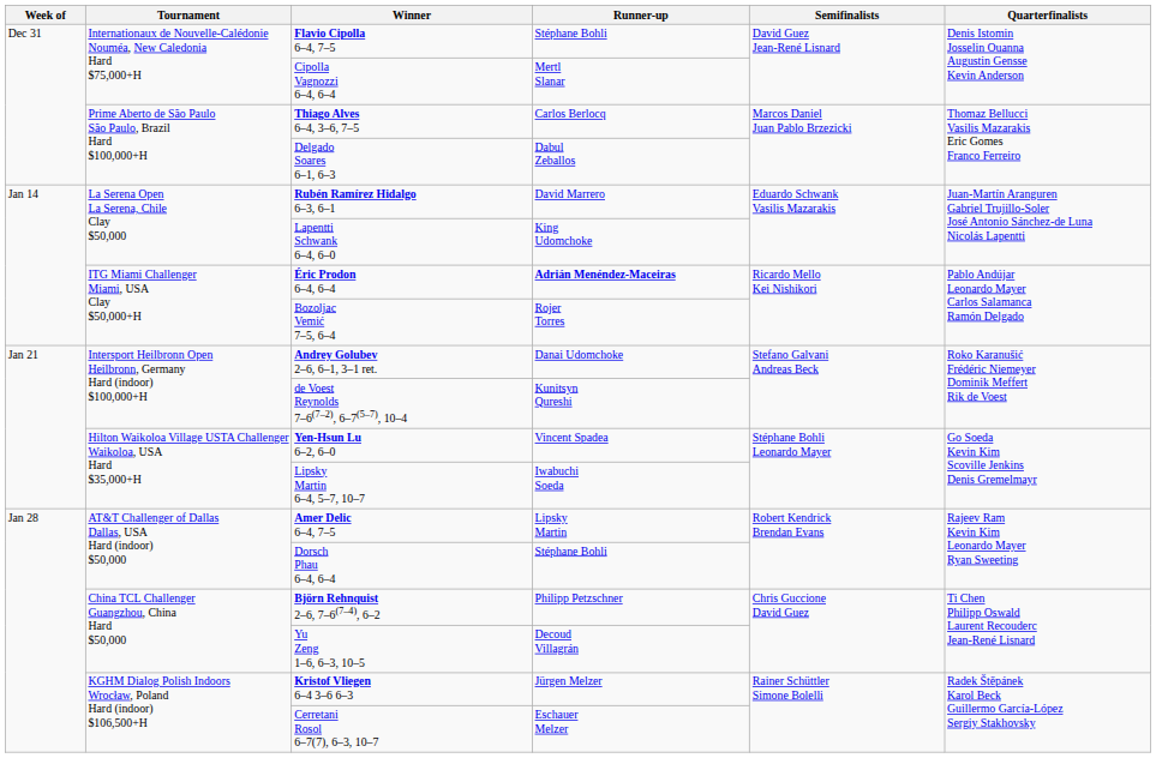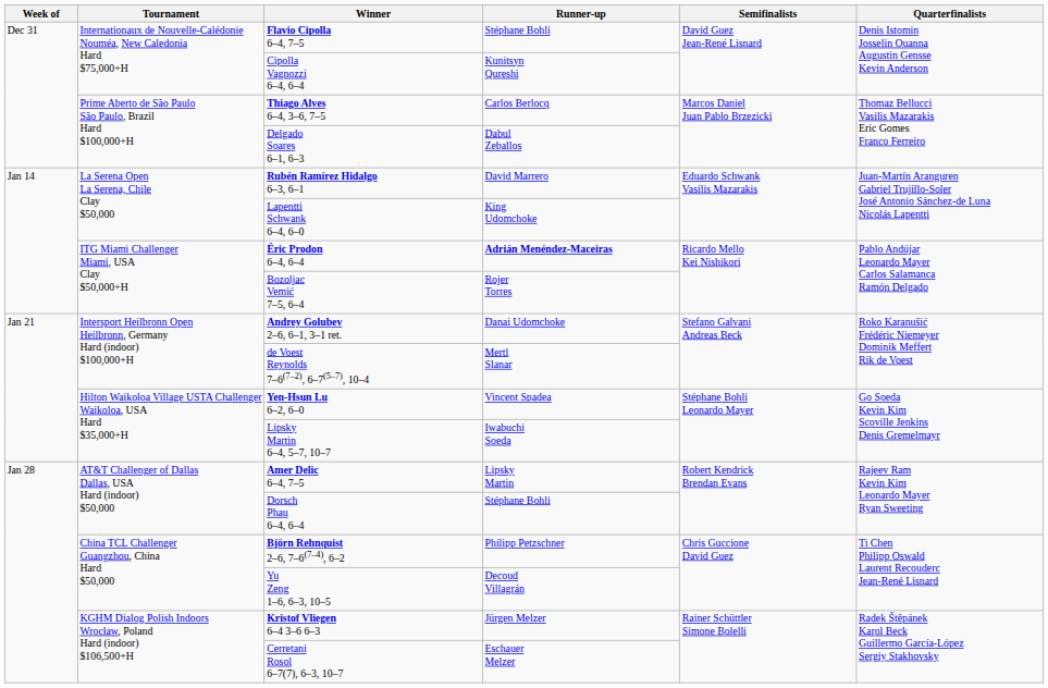Cipolla Vagnozzi 6–4, 6–4 | Runner-up: Mertl Slanar -> Kunitsyn Qureshi
de Voest Reynolds 7–6(7–2), 6–7(5–7), 10–4 | Runner-up: Kunitsyn Qureshi -> Mertl Slanar
